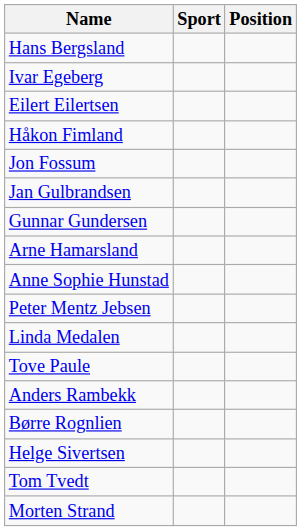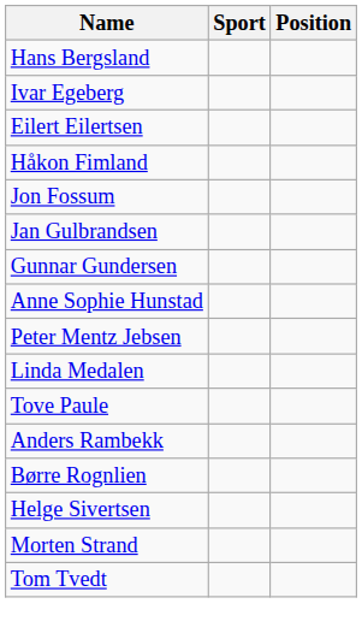- row: Arne Hamarsland
rows swapped: Morten Strand <-> Tom Tvedt
